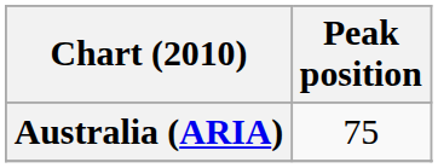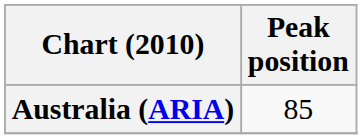Australia (ARIA) | Peak position: 75 -> 85
